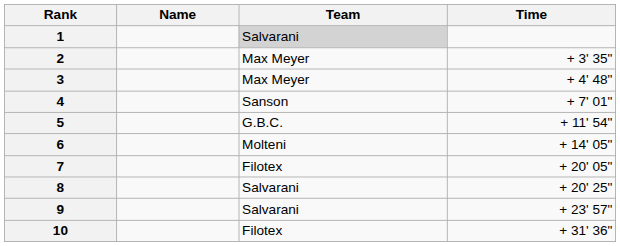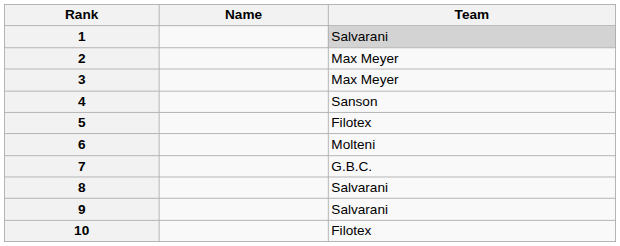- column: Time | + 3' 35" | + 4' 48" | + 7' 01" | + 11' 54" | + 14' 05" | + 20' 05" | + 20' 25" | + 23' 57" | + 31' 36"
5 | Team: G.B.C. -> Filotex
7 | Team: Filotex -> G.B.C.
